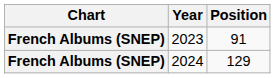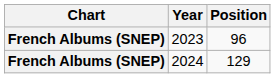2023 | Position: 91 -> 96
